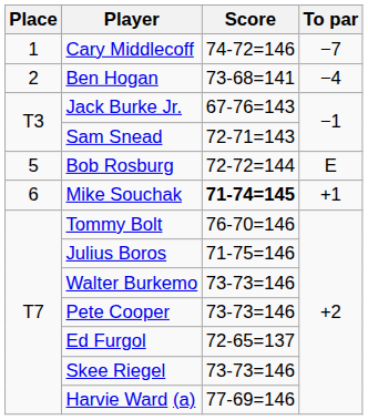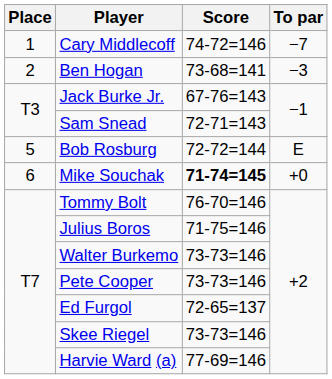Ben Hogan | To par: −4 -> −3
Mike Souchak | To par: +1 -> +0
